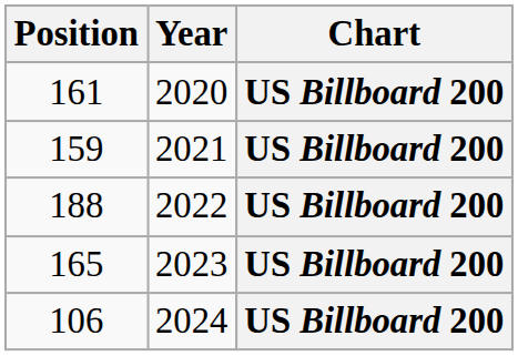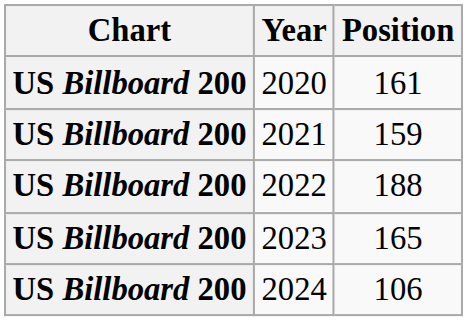columns swapped: Chart <-> Position
